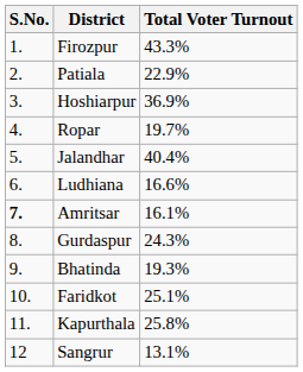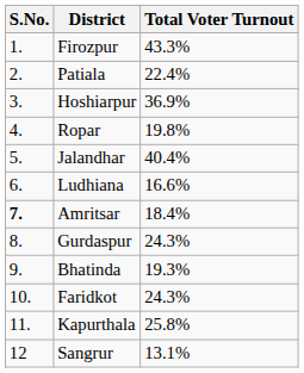Patiala | Total Voter Turnout: 22.9% -> 22.4%
Ropar | Total Voter Turnout: 19.7% -> 19.8%
Amritsar | Total Voter Turnout: 16.1% -> 18.4%
Faridkot | Total Voter Turnout: 25.1% -> 24.3%
